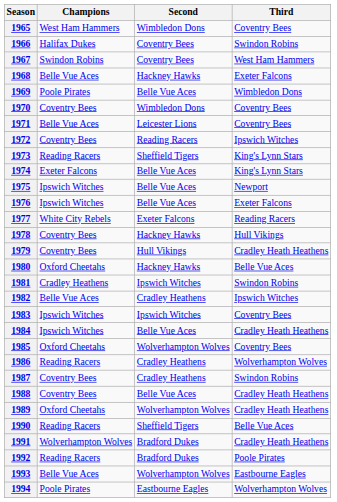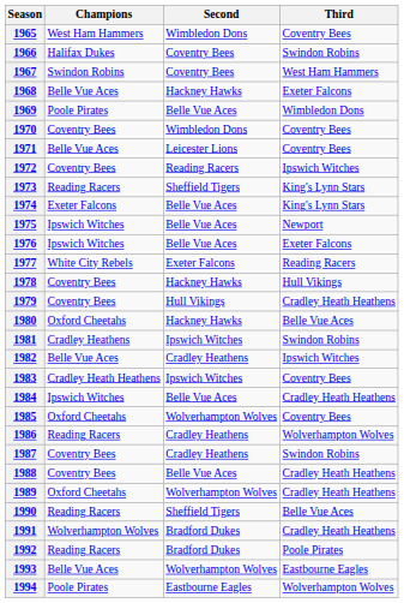1983 | Champions: Ipswich Witches -> Cradley Heath Heathens
